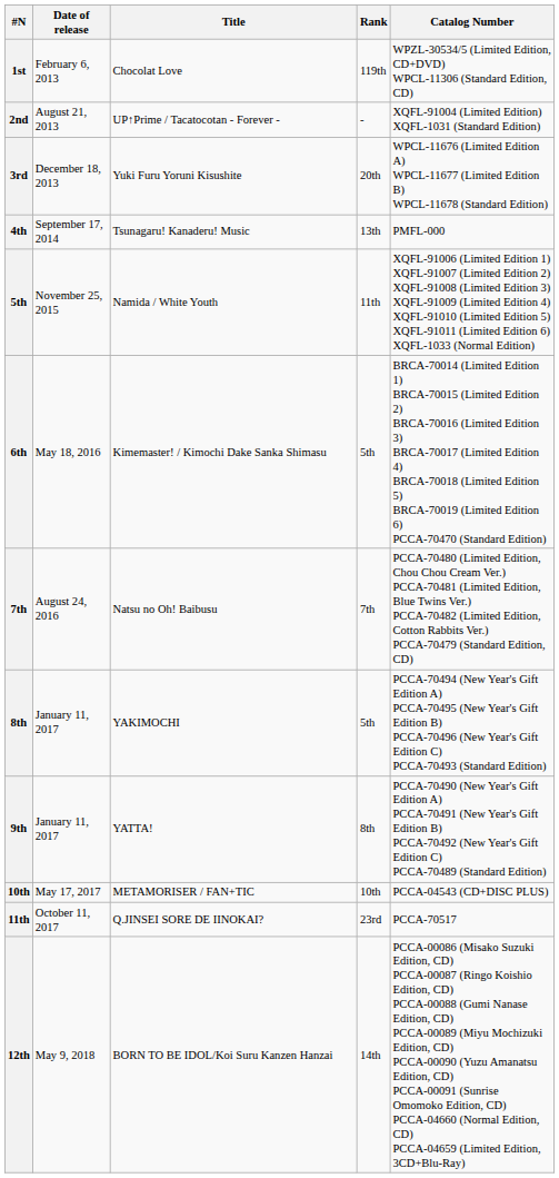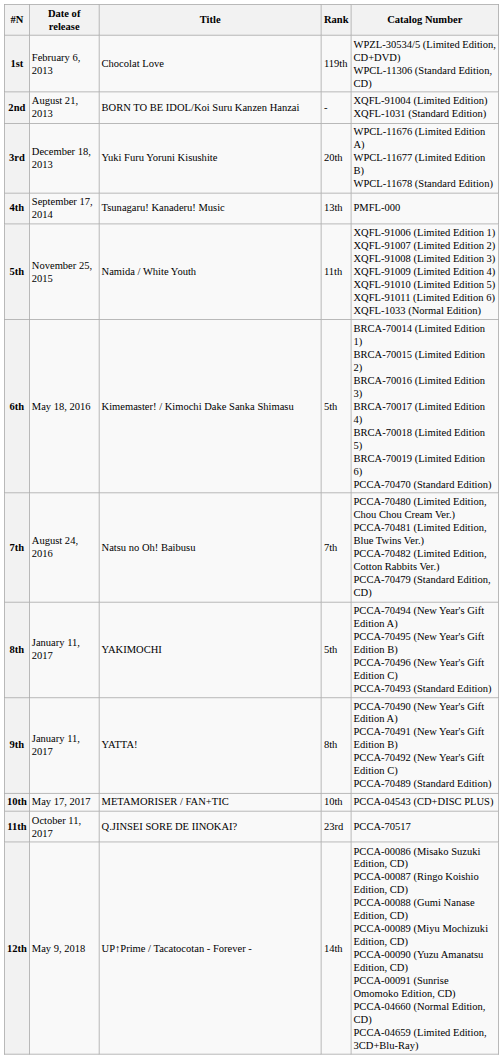2nd | Title: UP↑Prime / Tacatocotan - Forever - -> BORN TO BE IDOL/Koi Suru Kanzen Hanzai
12th | Title: BORN TO BE IDOL/Koi Suru Kanzen Hanzai -> UP↑Prime / Tacatocotan - Forever -
